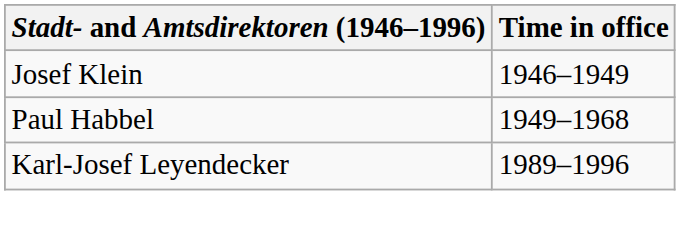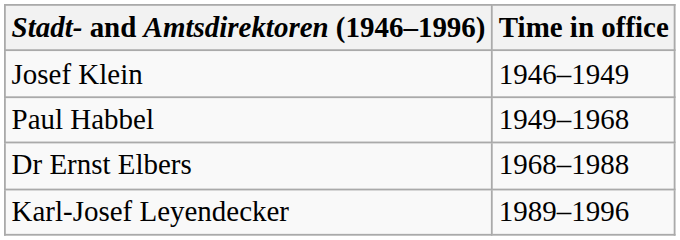+ row: Dr Ernst Elbers | 1968–1988
